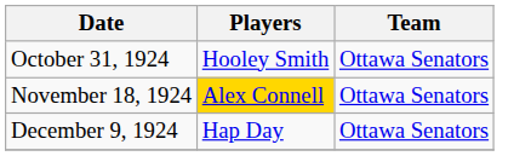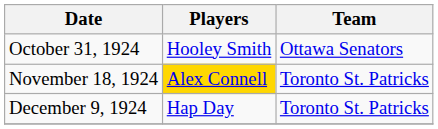November 18, 1924 | Team: Ottawa Senators -> Toronto St. Patricks
December 9, 1924 | Team: Ottawa Senators -> Toronto St. Patricks
